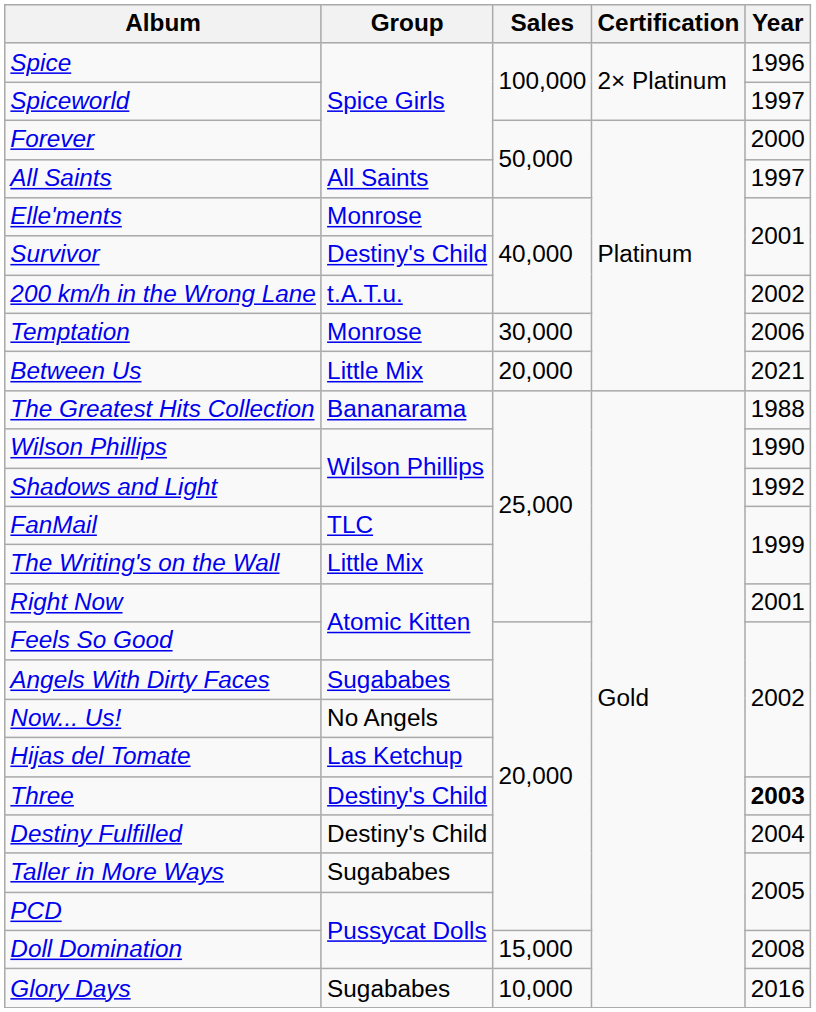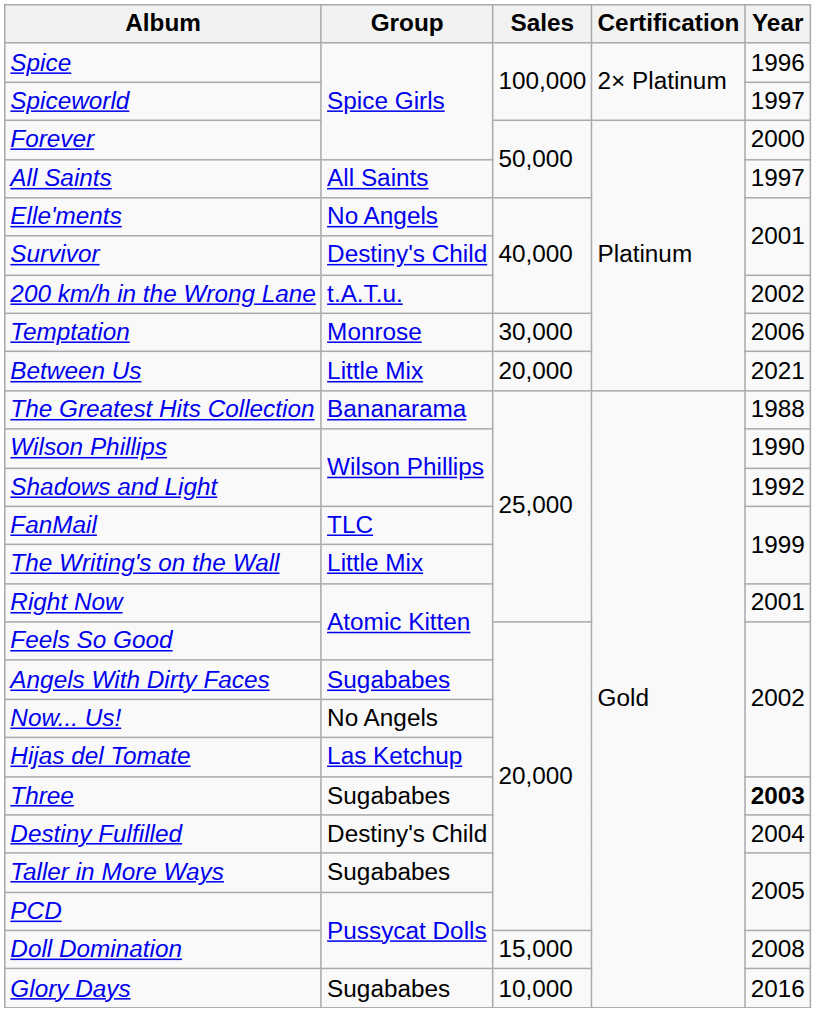Elle'ments | Group: Monrose -> No Angels
Three | Group: Destiny's Child -> Sugababes
